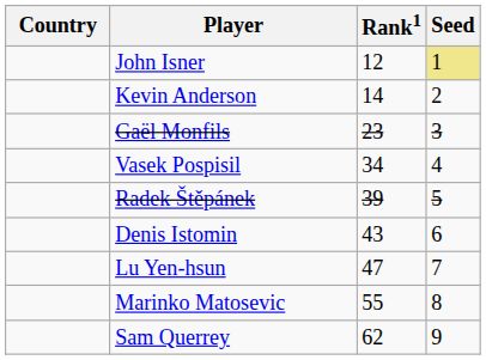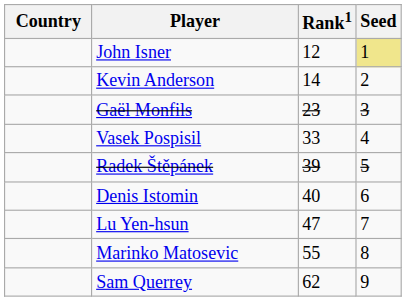Vasek Pospisil | Rank1: 34 -> 33
Denis Istomin | Rank1: 43 -> 40
